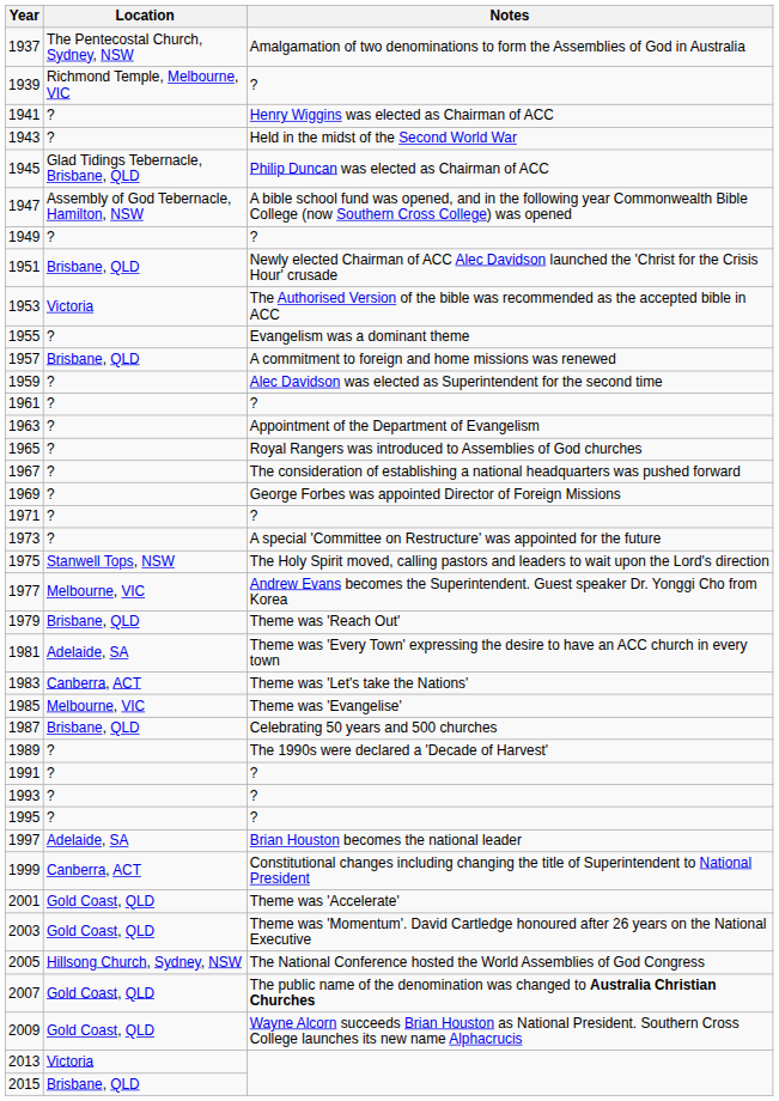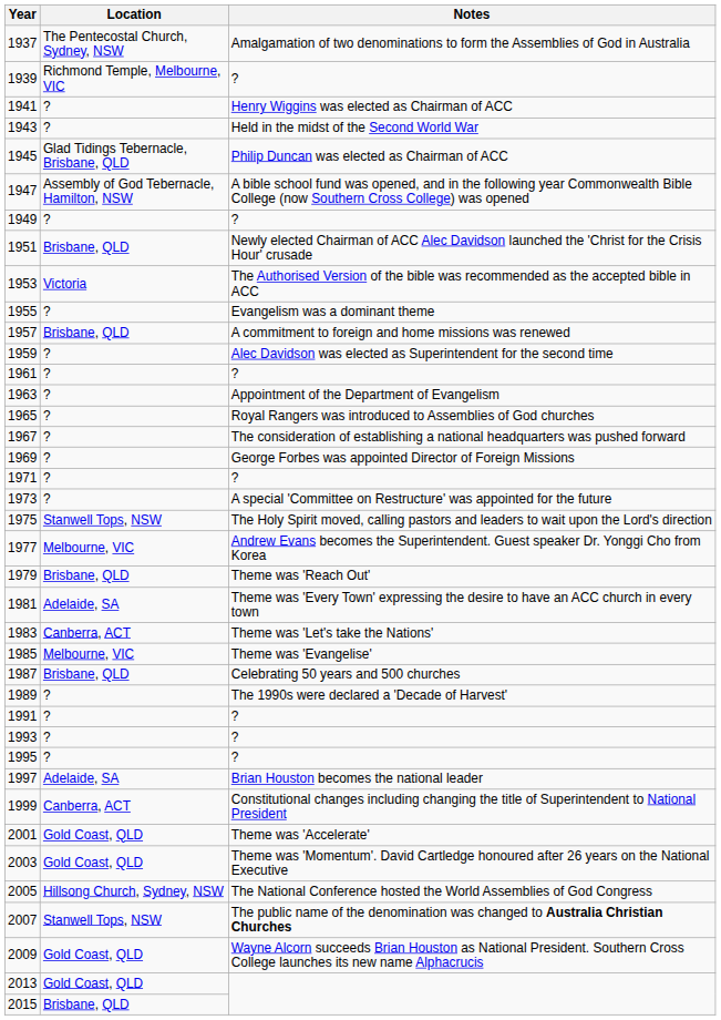2007 | Location: Gold Coast, QLD -> Stanwell Tops, NSW
2013 | Location: Victoria -> Gold Coast, QLD
